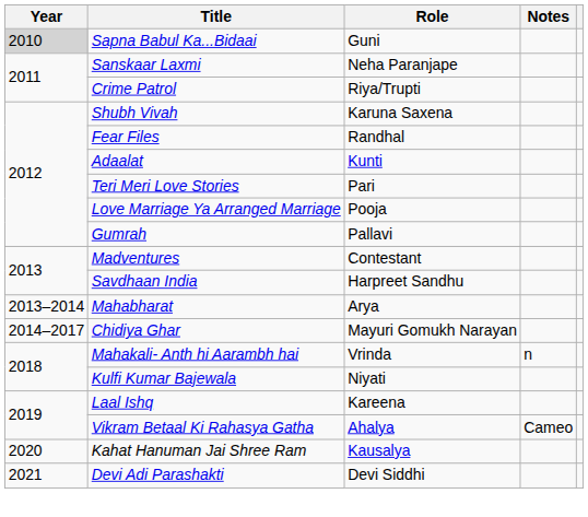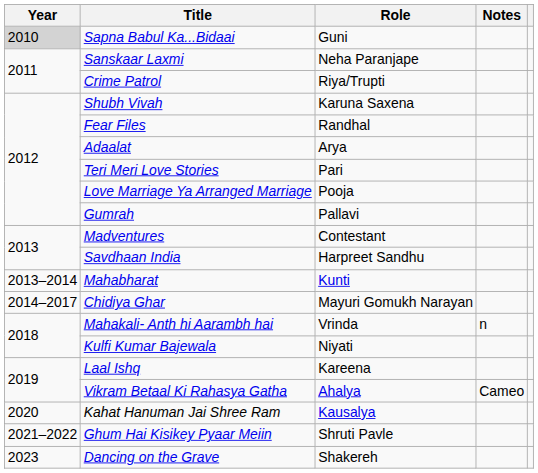Adaalat | Role: Kunti -> Arya
Mahabharat | Role: Arya -> Kunti
- row: 2021 | Devi Adi Parashakti | Devi Siddhi
+ row: 2021–2022 | Ghum Hai Kisikey Pyaar Meiin | Shruti Pavle
+ row: 2023 | Dancing on the Grave | Shakereh
